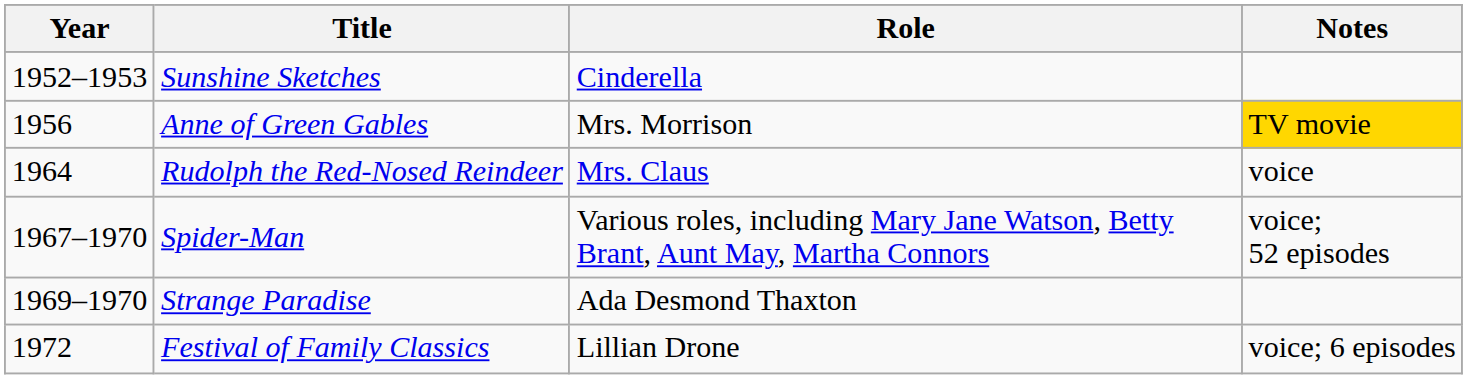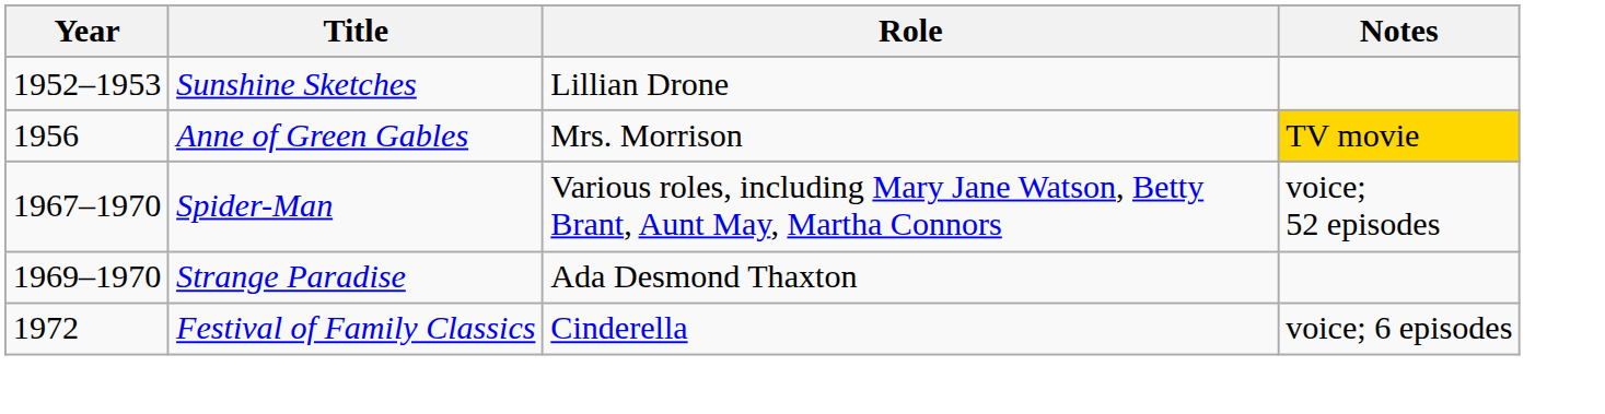Sunshine Sketches | Role: Cinderella -> Lillian Drone
- row: 1964 | Rudolph the Red-Nosed Reindeer | Mrs. Claus | voice
Festival of Family Classics | Role: Lillian Drone -> Cinderella
